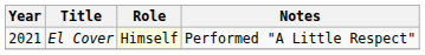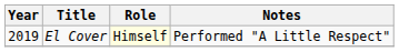El Cover | Year: 2021 -> 2019
